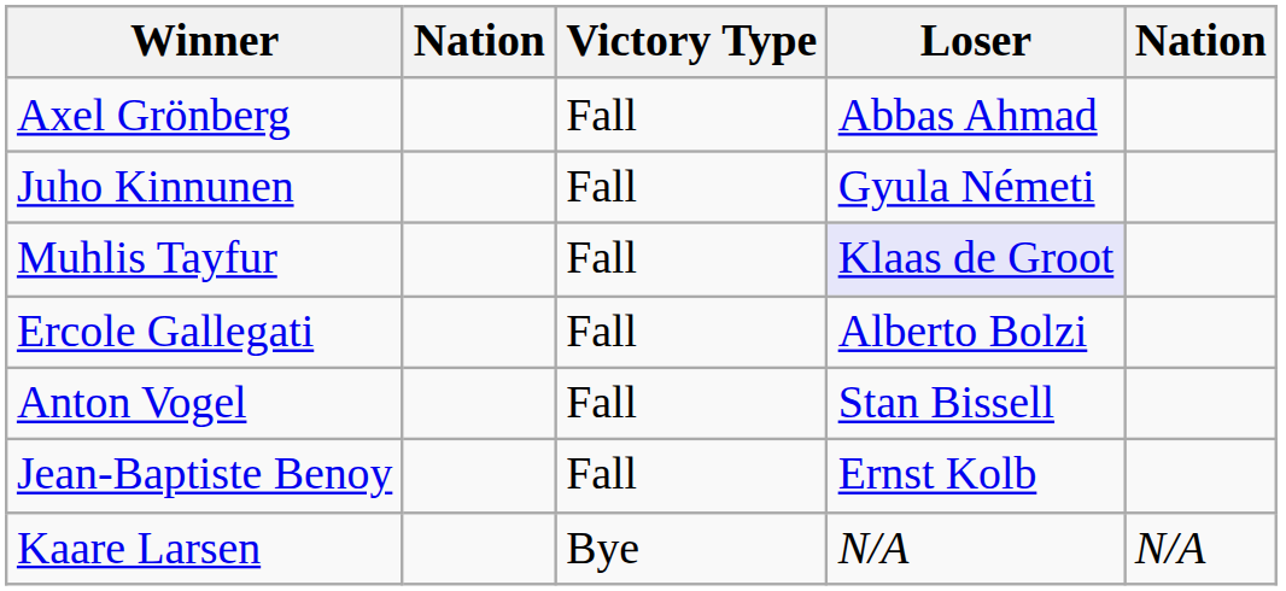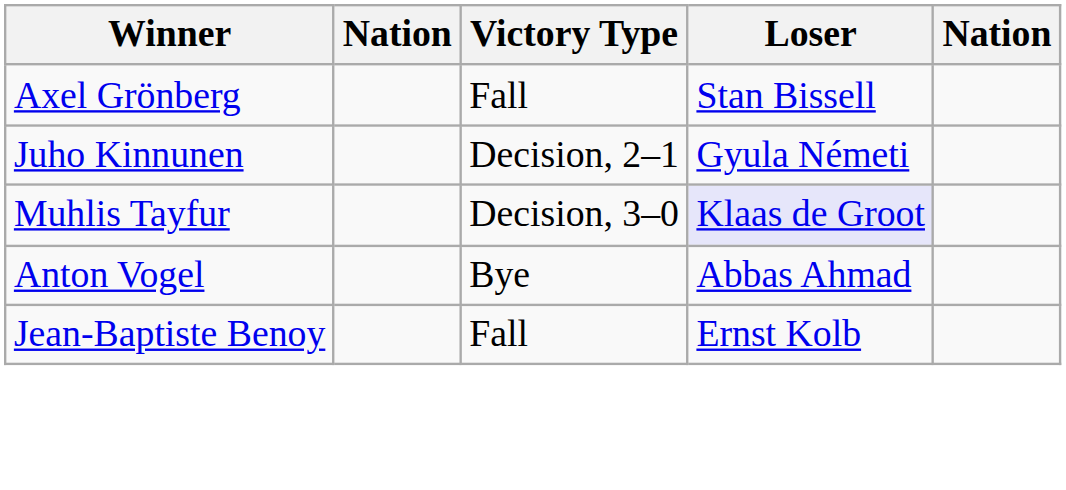Axel Grönberg | Loser: Abbas Ahmad -> Stan Bissell
Juho Kinnunen | Victory Type: Fall -> Decision, 2–1
Muhlis Tayfur | Victory Type: Fall -> Decision, 3–0
- row: Ercole Gallegati | Fall | Alberto Bolzi
Anton Vogel | Victory Type: Fall -> Bye
Anton Vogel | Loser: Stan Bissell -> Abbas Ahmad
- row: Kaare Larsen | Bye | N/A | N/A
